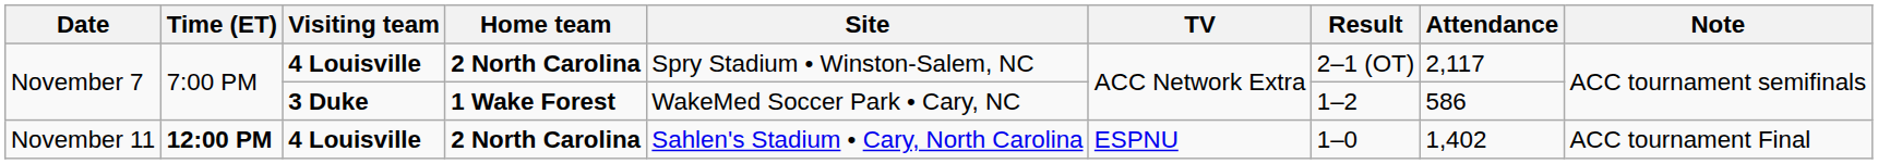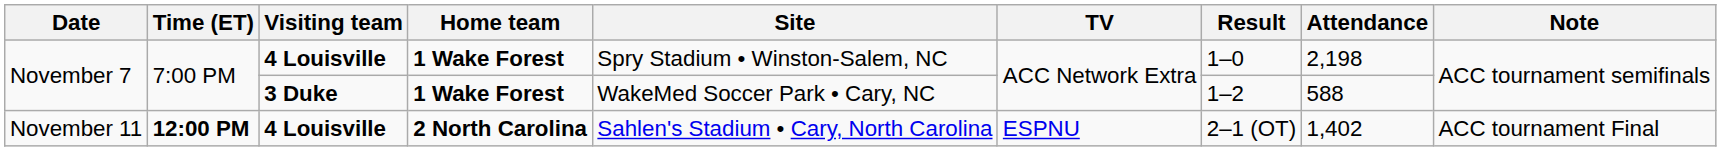November 7 / 4 Louisville | Home team: 2 North Carolina -> 1 Wake Forest
November 7 / 4 Louisville | Result: 2–1 (OT) -> 1–0
November 7 / 4 Louisville | Attendance: 2,117 -> 2,198
November 7 / 3 Duke | Attendance: 586 -> 588
November 11 | Result: 1–0 -> 2–1 (OT)
